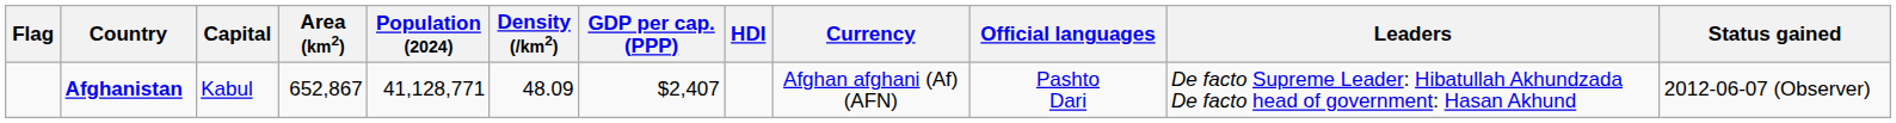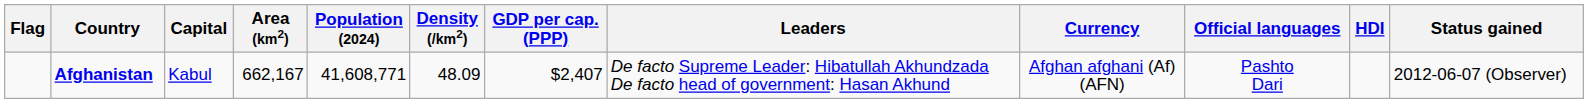columns swapped: HDI <-> Leaders
Afghanistan | Area (km2): 652,867 -> 662,167
Afghanistan | Population (2024): 41,128,771 -> 41,608,771
